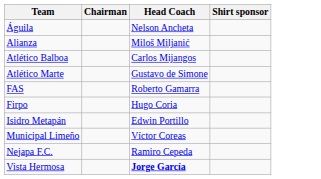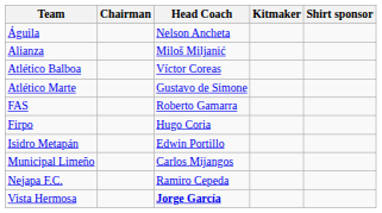+ column: Kitmaker
Atlético Balboa | Head Coach: Carlos Mijangos -> Víctor Coreas
Municipal Limeño | Head Coach: Víctor Coreas -> Carlos Mijangos
